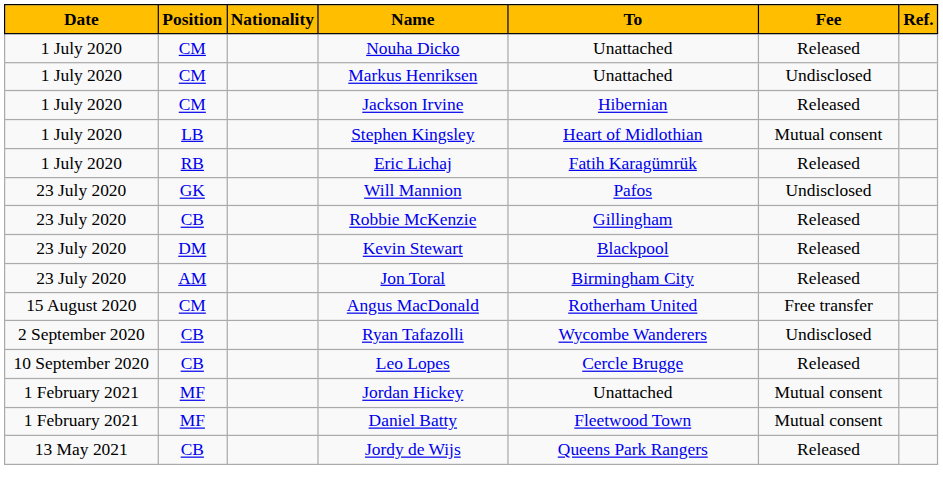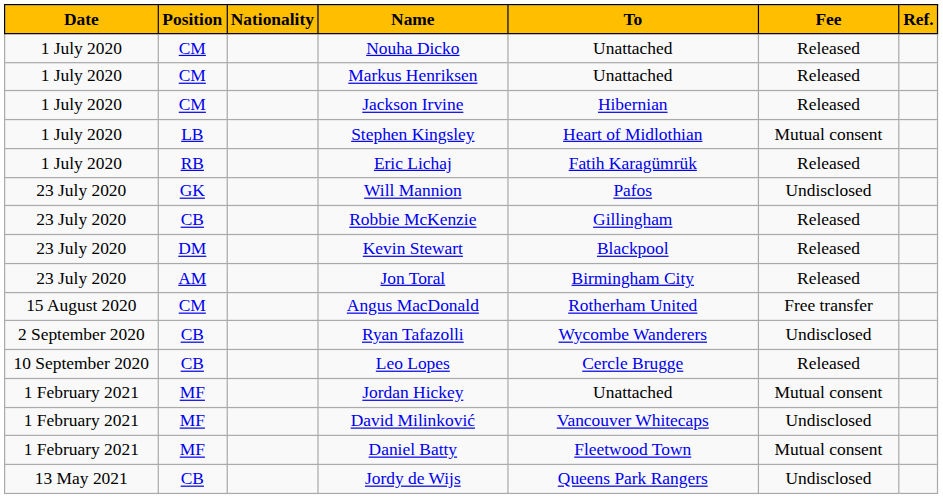Markus Henriksen | Fee: Undisclosed -> Released
+ row: 1 February 2021 | MF | David Milinković | Vancouver Whitecaps | Undisclosed
Jordy de Wijs | Fee: Released -> Undisclosed
